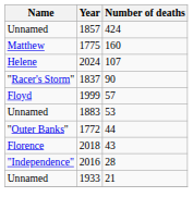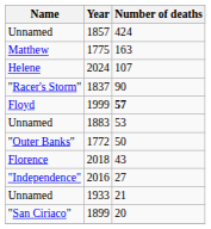1775 | Number of deaths: 160 -> 163
1999 | Number of deaths: normal -> bold
1772 | Number of deaths: 44 -> 50
2016 | Number of deaths: 28 -> 27
+ row: "San Ciriaco" | 1899 | 20
